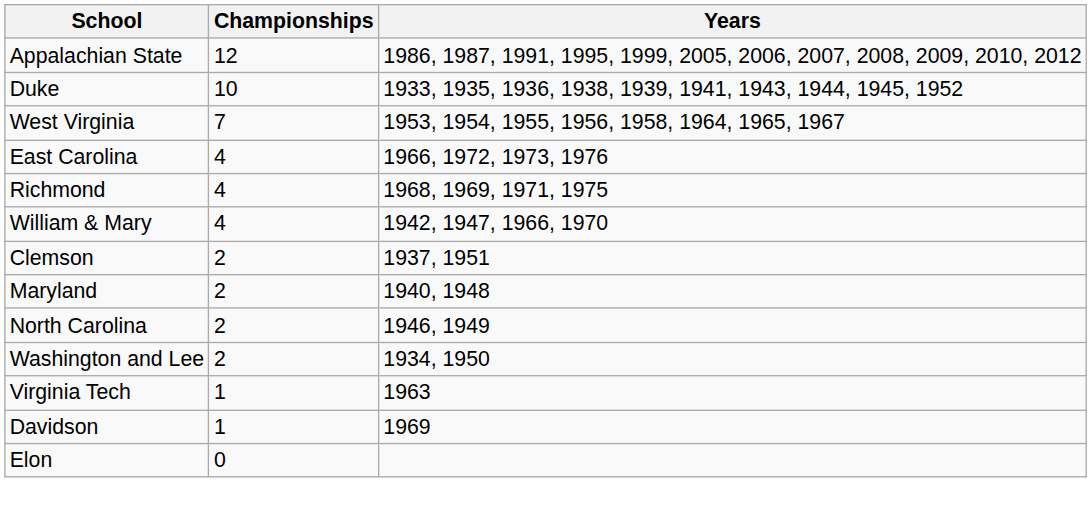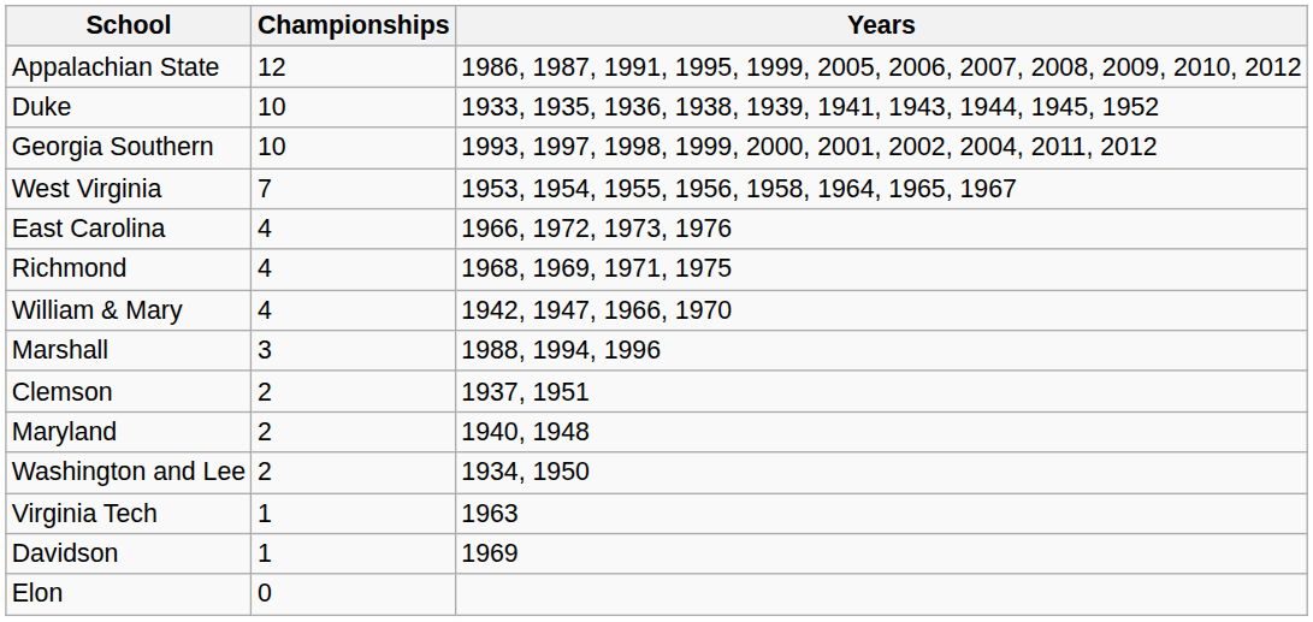+ row: Georgia Southern | 10 | 1993, 1997, 1998, 1999, 2000, 2001, 2002, 2004, 2011, 2012
+ row: Marshall | 3 | 1988, 1994, 1996
- row: North Carolina | 2 | 1946, 1949
